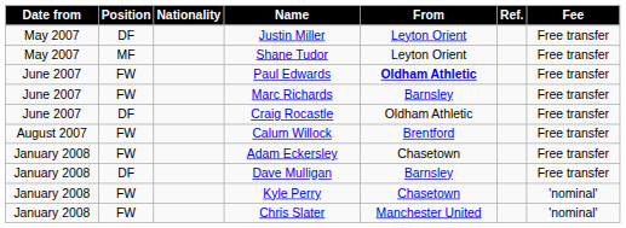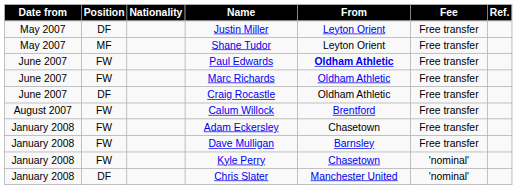columns swapped: Fee <-> Ref.
Marc Richards | From: Barnsley -> Oldham Athletic
Dave Mulligan | Position: DF -> FW
Chris Slater | Position: FW -> DF
